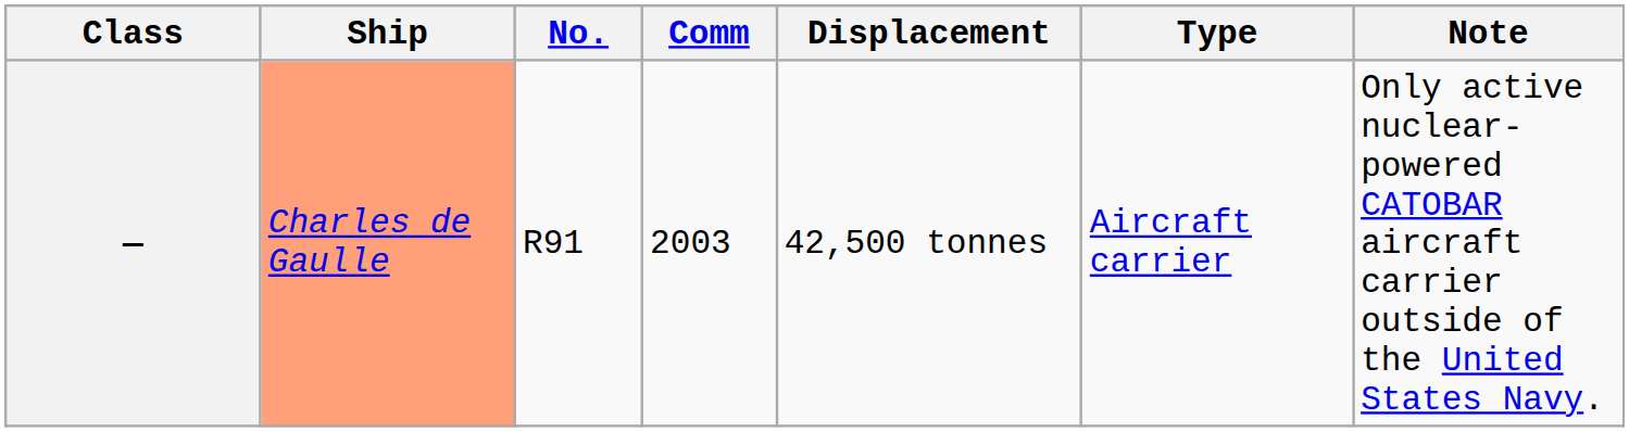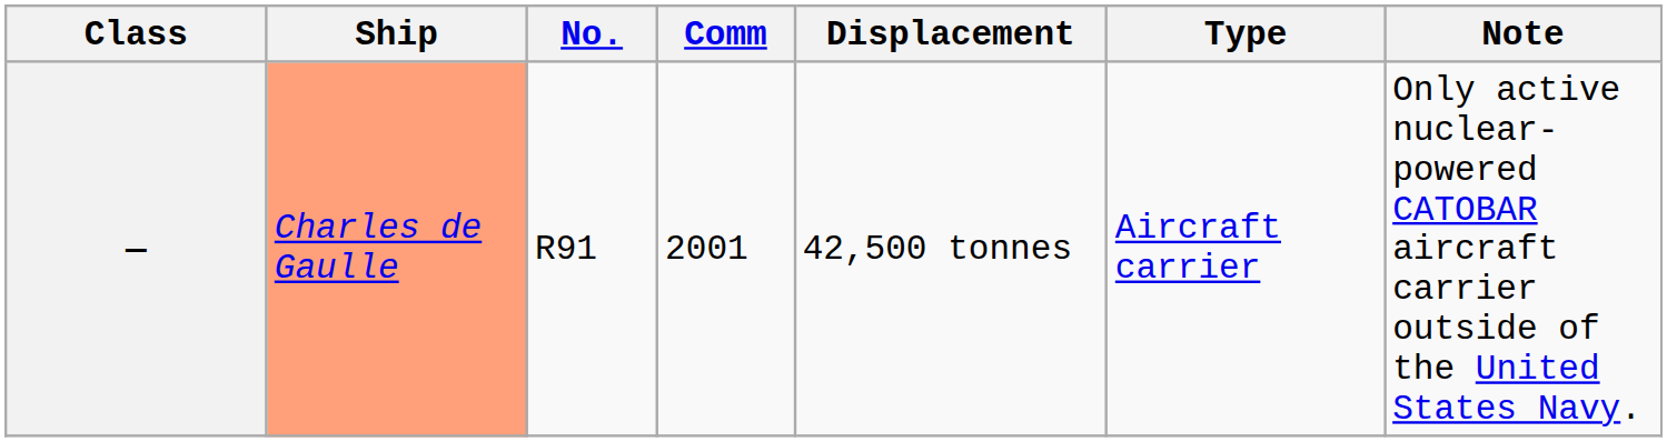— | Comm: 2003 -> 2001
